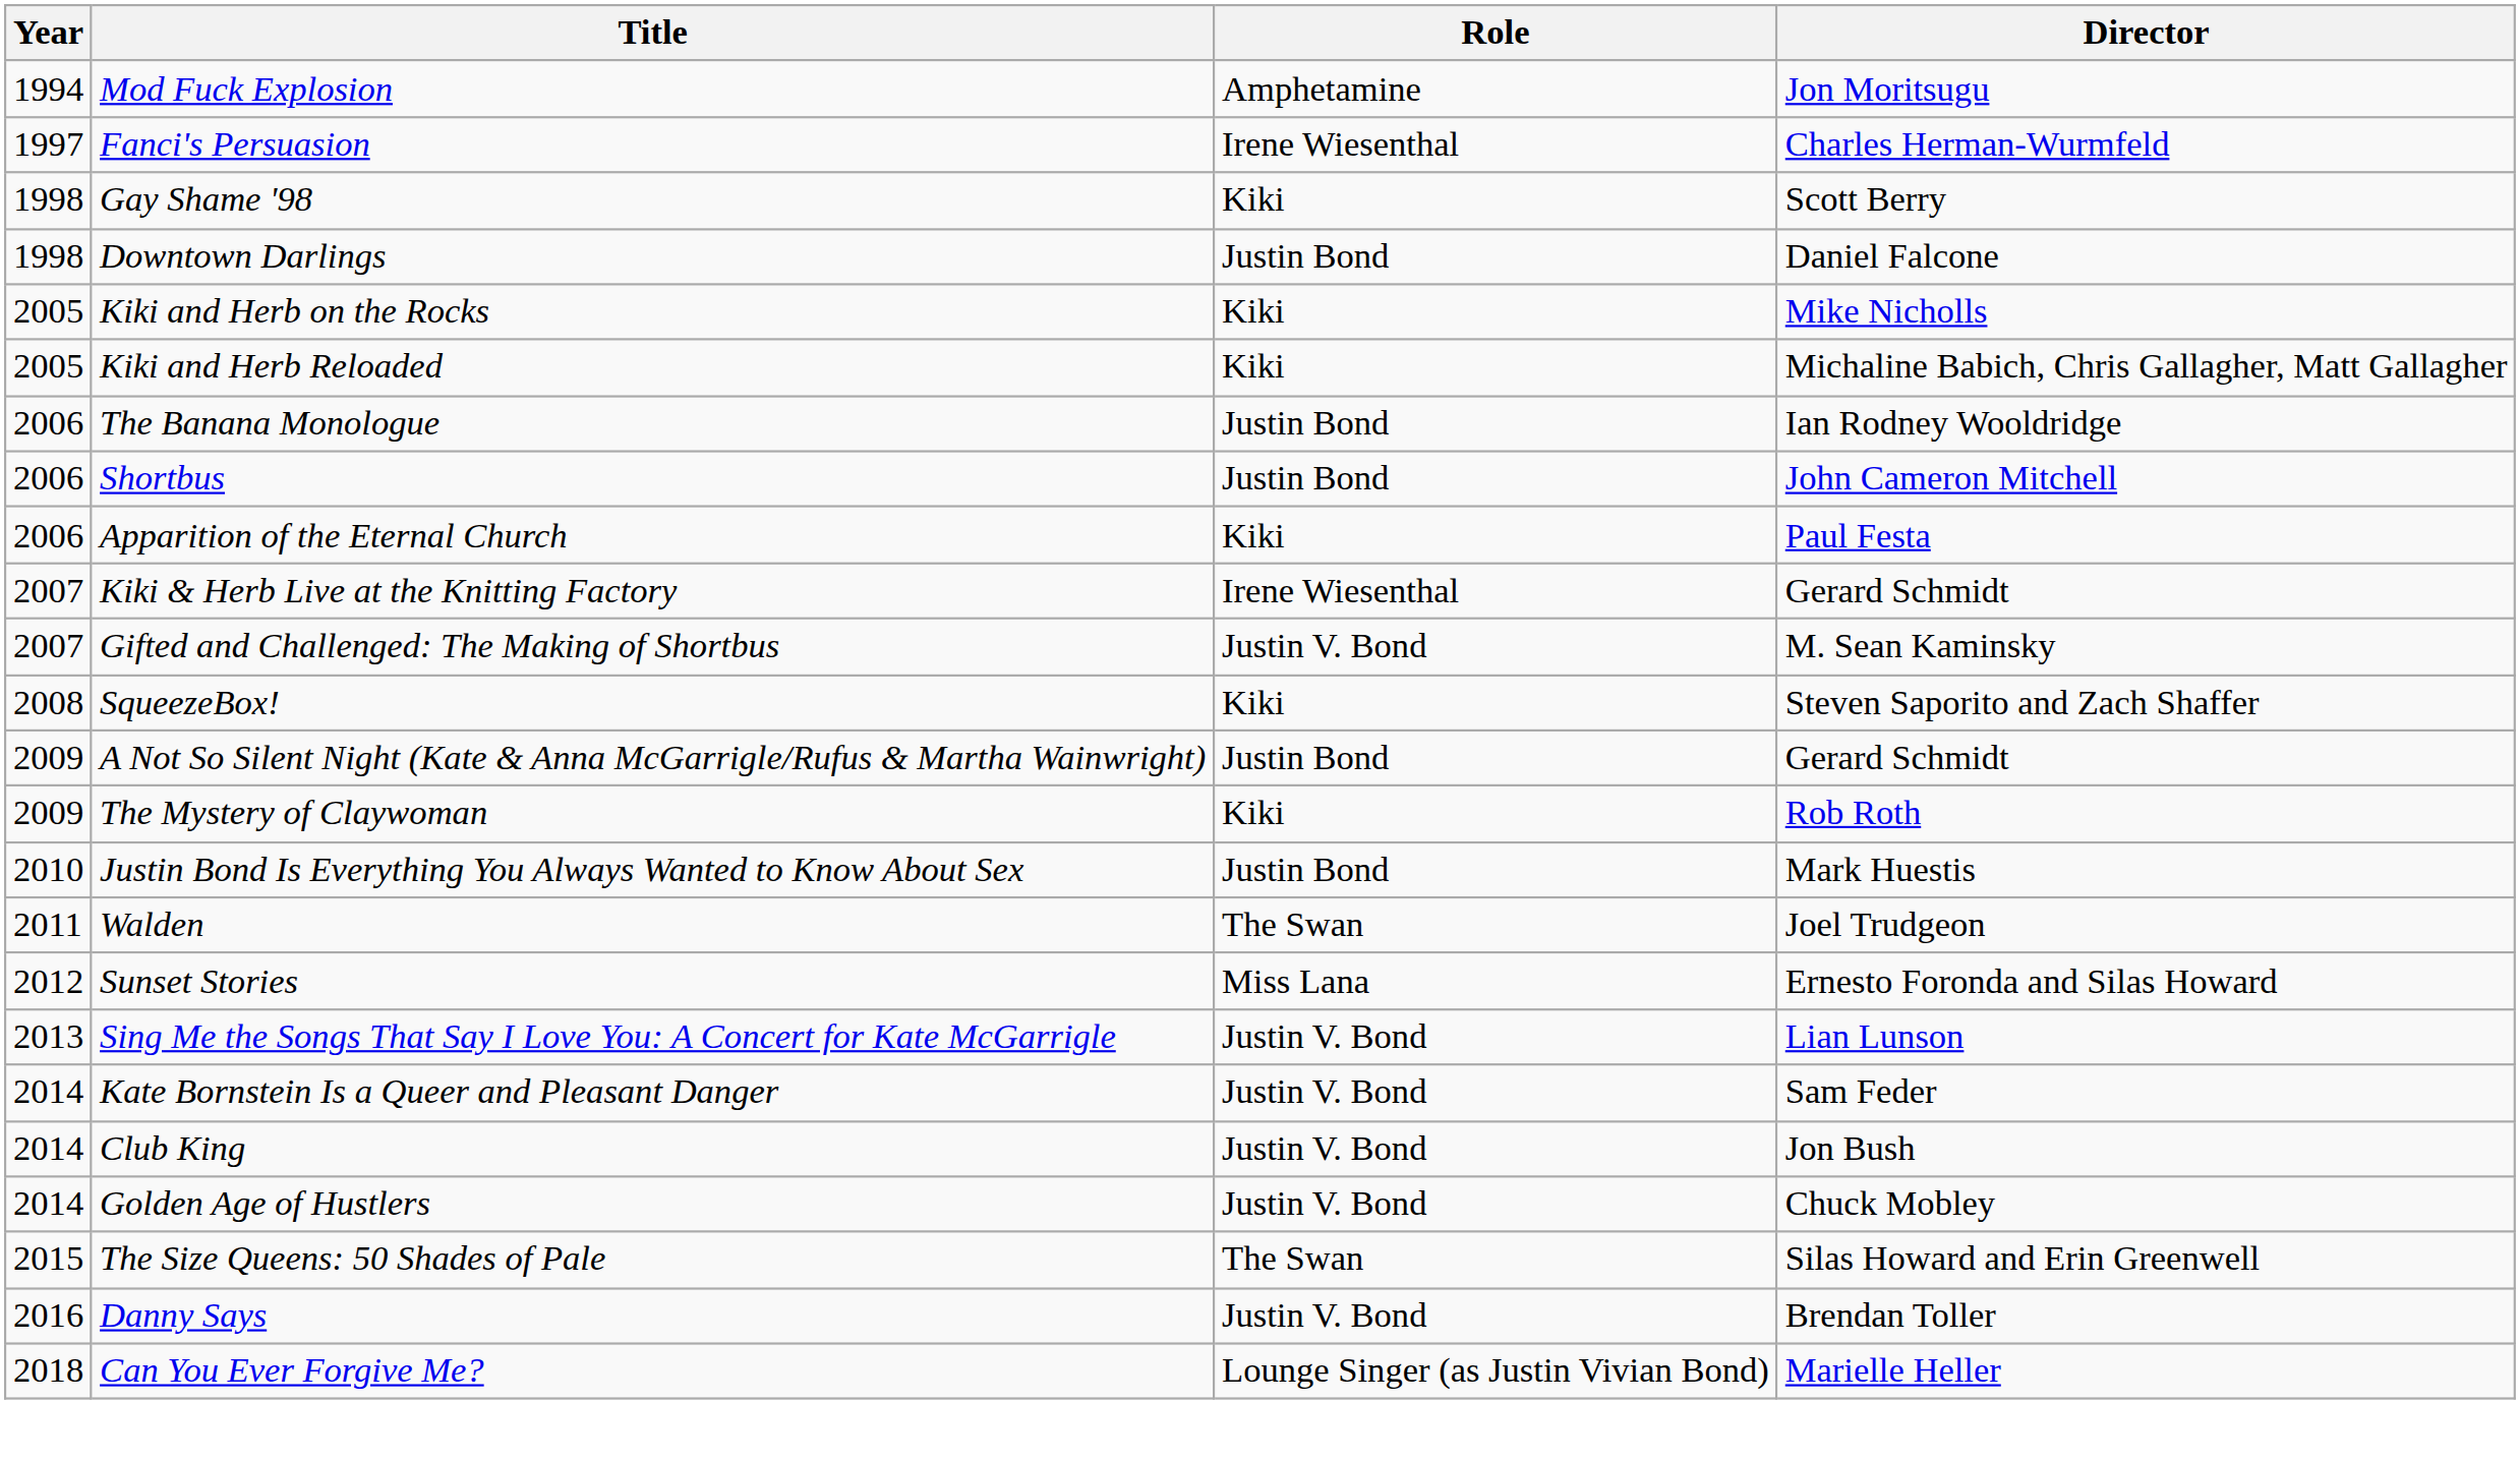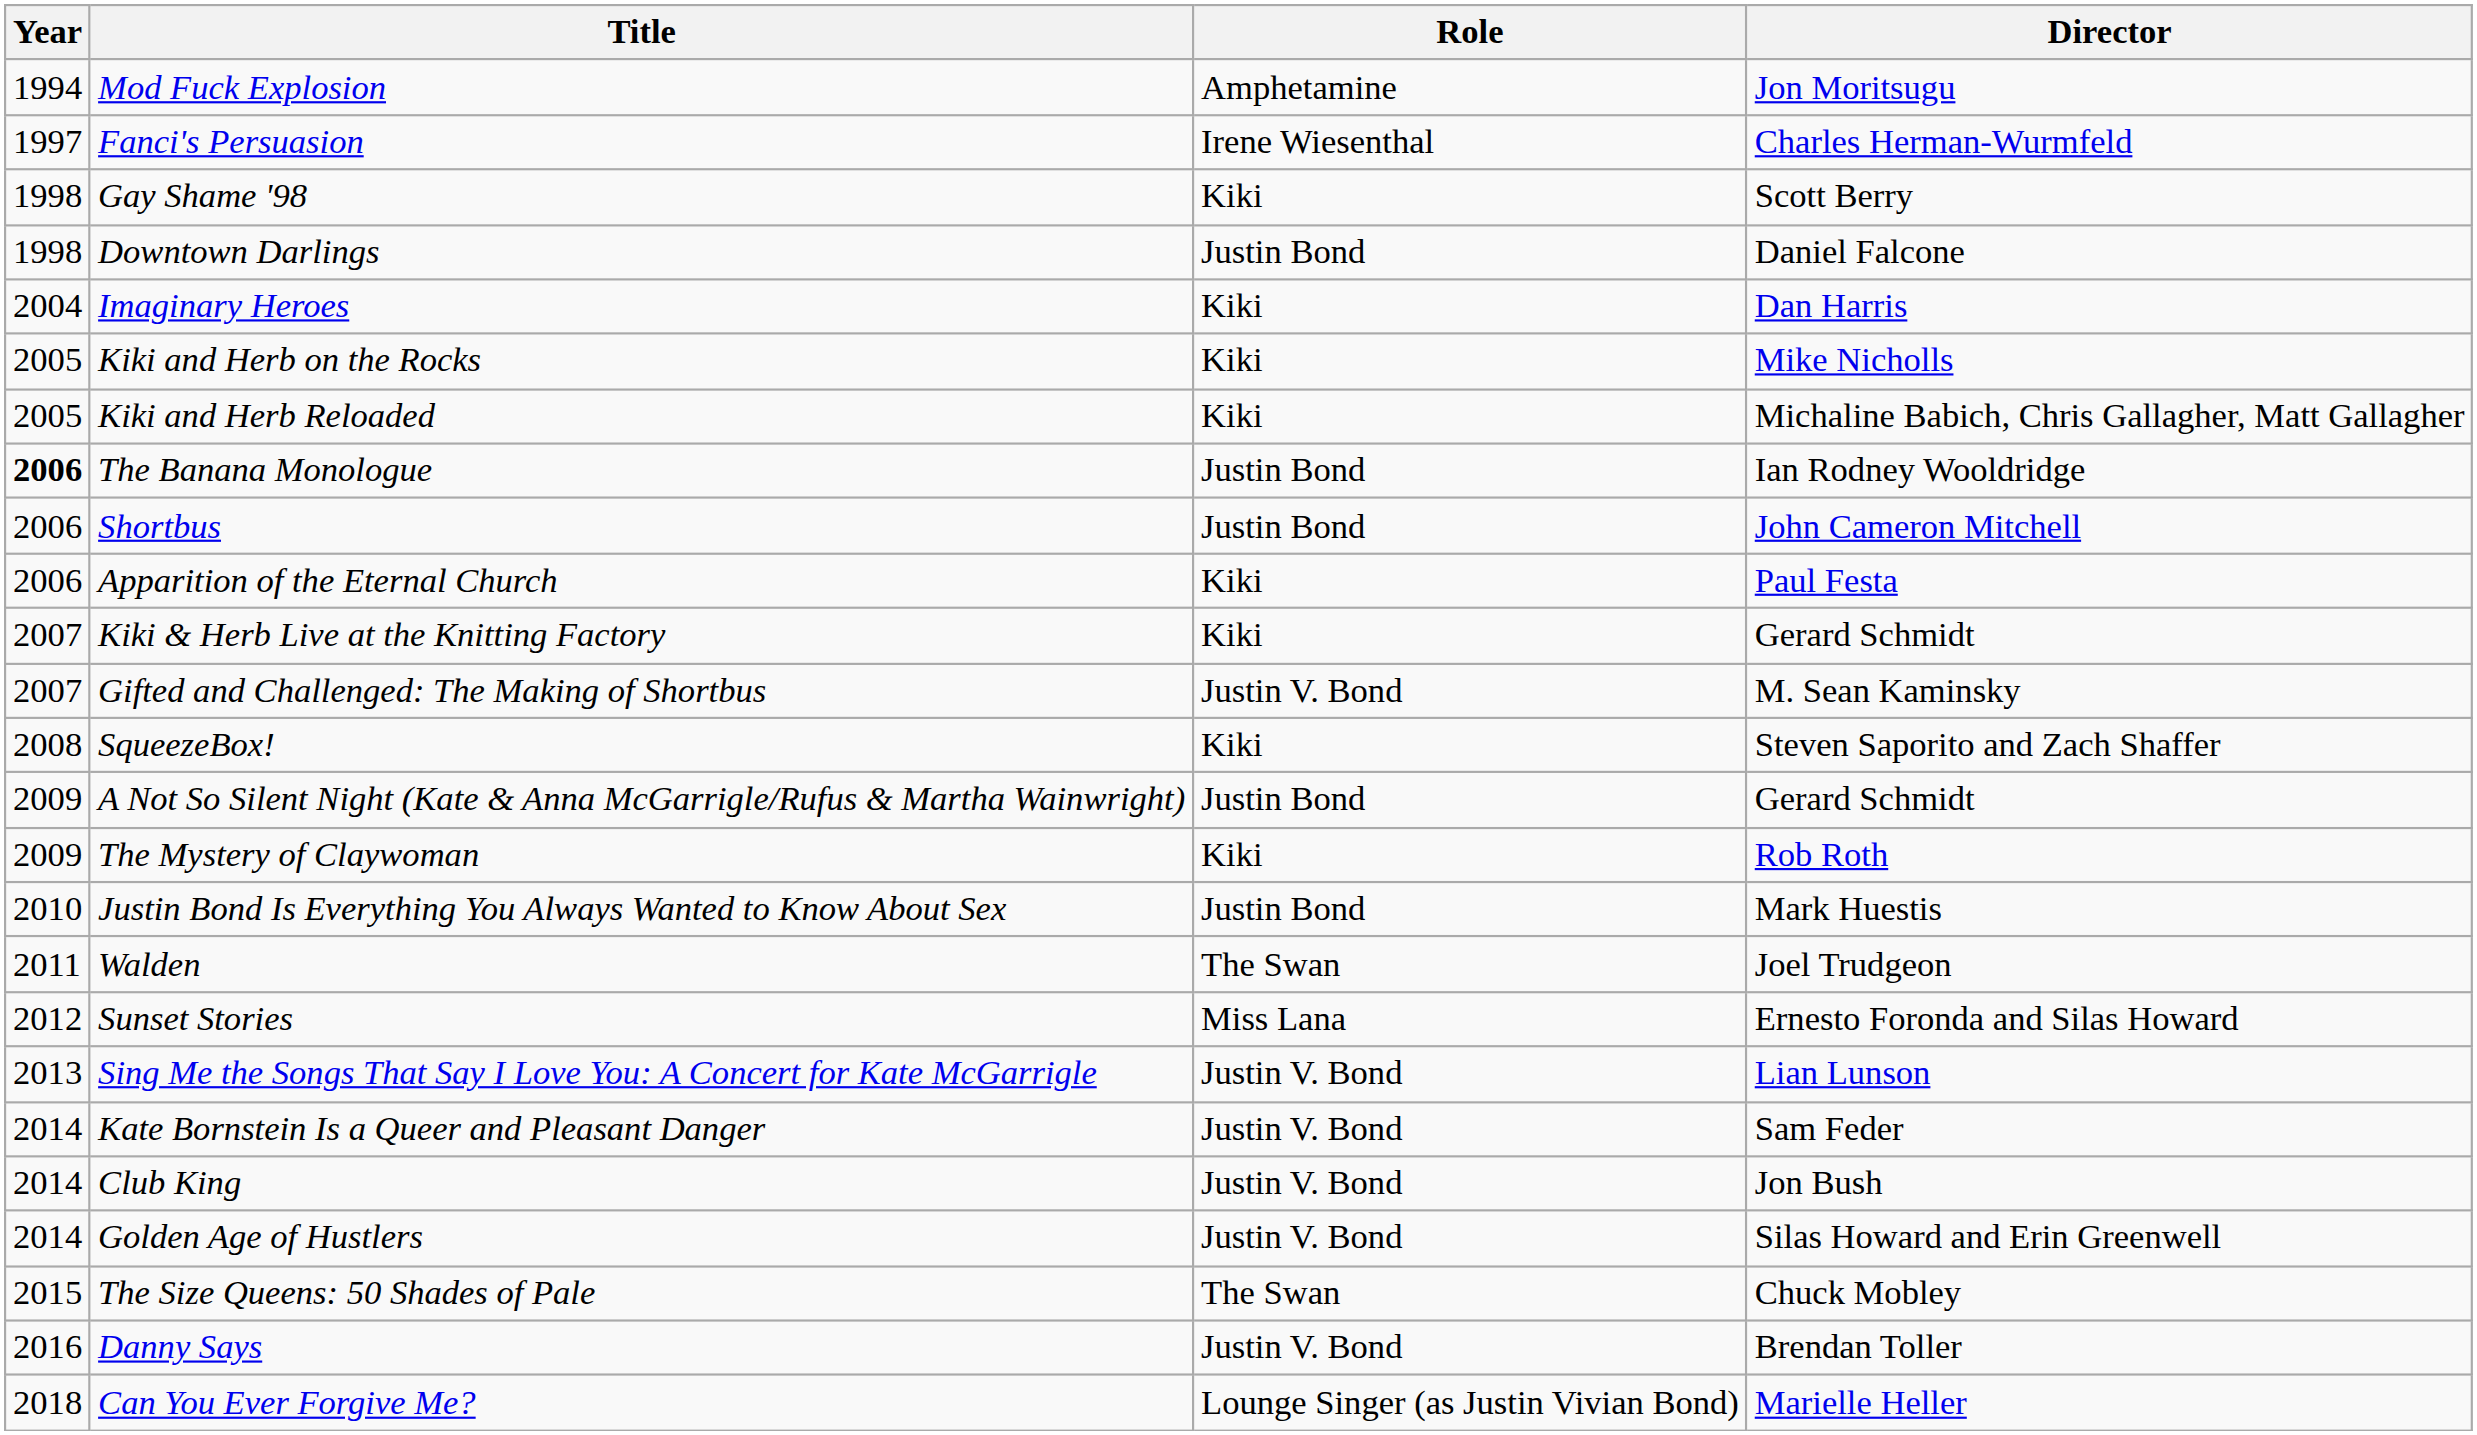+ row: 2004 | Imaginary Heroes | Kiki | Dan Harris
The Banana Monologue | Year: normal -> bold
Kiki & Herb Live at the Knitting Factory | Role: Irene Wiesenthal -> Kiki
Golden Age of Hustlers | Director: Chuck Mobley -> Silas Howard and Erin Greenwell
The Size Queens: 50 Shades of Pale | Director: Silas Howard and Erin Greenwell -> Chuck Mobley
